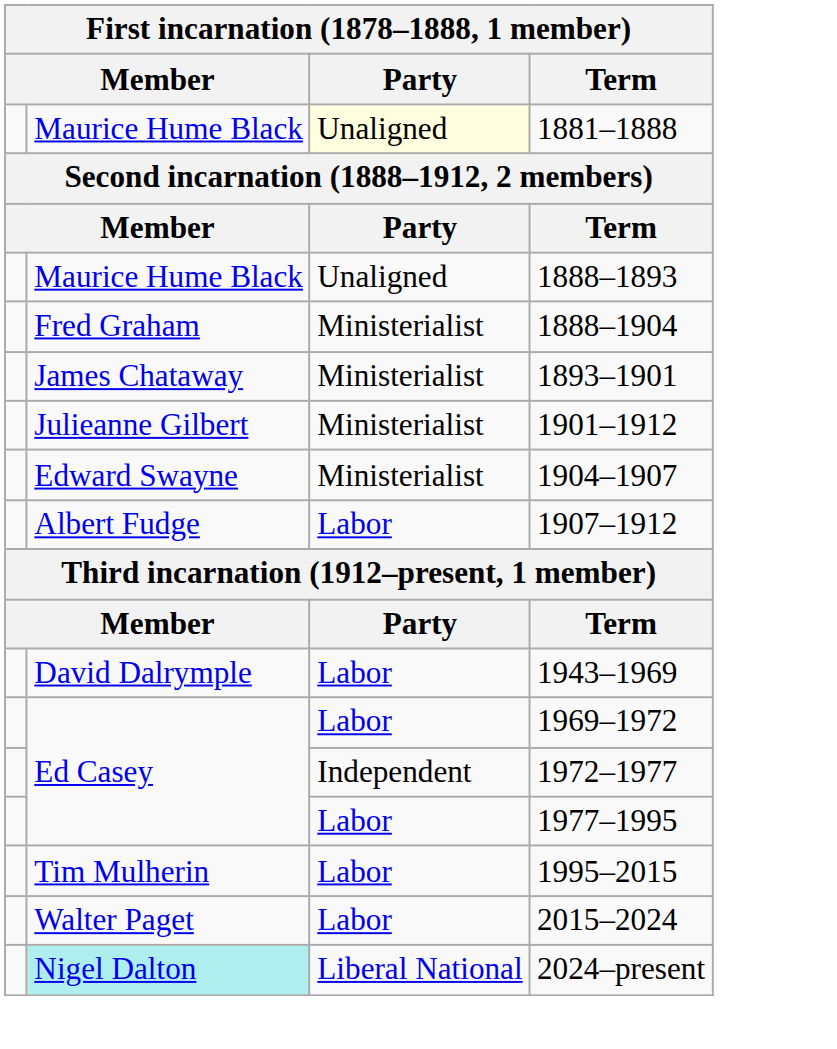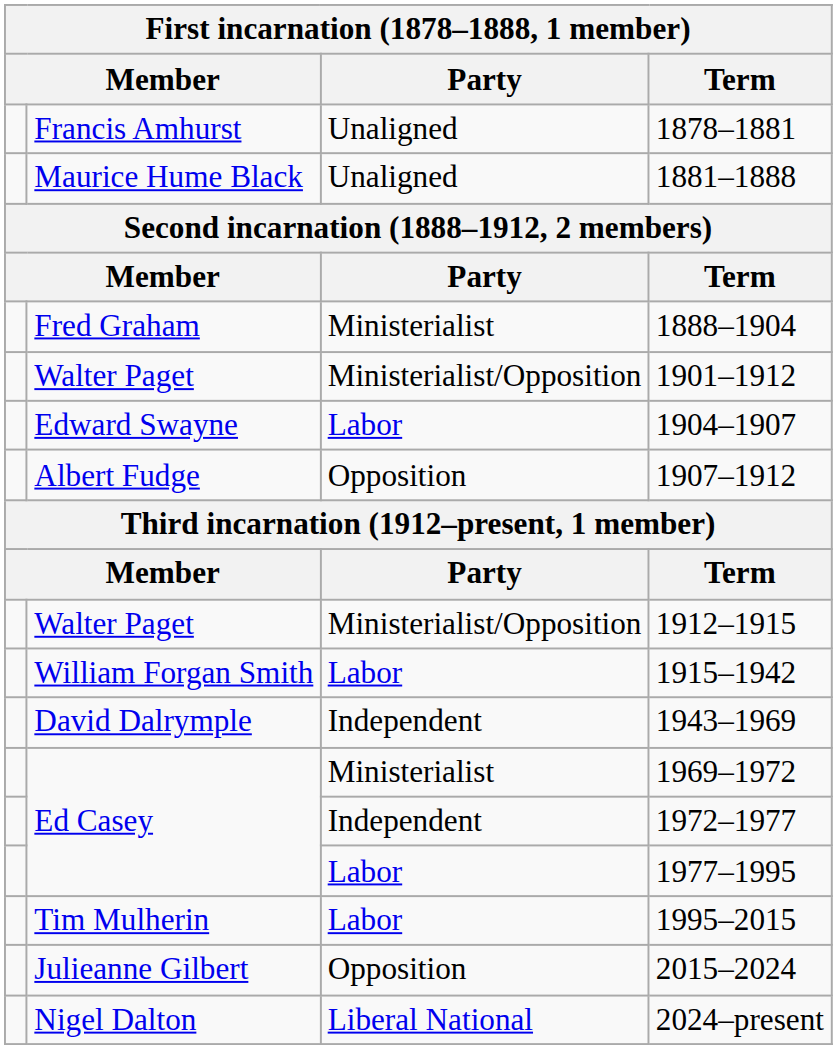+ row: Francis Amhurst | Unaligned | 1878–1881
1881–1888 | Party: lightyellow background -> no background
- row: Maurice Hume Black | Unaligned | 1888–1893
- row: James Chataway | Ministerialist | 1893–1901
1901–1912 | column 2: Julieanne Gilbert -> Walter Paget
1901–1912 | Party: Ministerialist -> Ministerialist/Opposition
1904–1907 | Party: Ministerialist -> Labor
1907–1912 | Party: Labor -> Opposition
+ row: Walter Paget | Ministerialist/Opposition | 1912–1915
+ row: William Forgan Smith | Labor | 1915–1942
1943–1969 | Party: Labor -> Independent
1969–1972 | Party: Labor -> Ministerialist
2015–2024 | column 2: Walter Paget -> Julieanne Gilbert
2015–2024 | Party: Labor -> Opposition
2024–present | column 2: paleturquoise background -> no background
